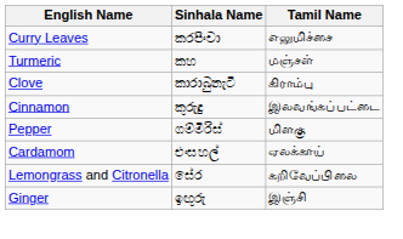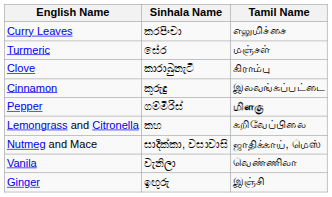Turmeric | Sinhala Name: කහ -> සේර
Pepper | Tamil Name: normal -> bold
- row: Cardamom | එංසහල් | ஏலக்காய்
Lemongrass and Citronella | Sinhala Name: සේර -> කහ
+ row: Nutmeg and Mace | සාදික්කා, වසාවාසි | ஜாதிக்காய், மெஸ்
+ row: Vanila | වැනිලා | வெண்ணிலா
